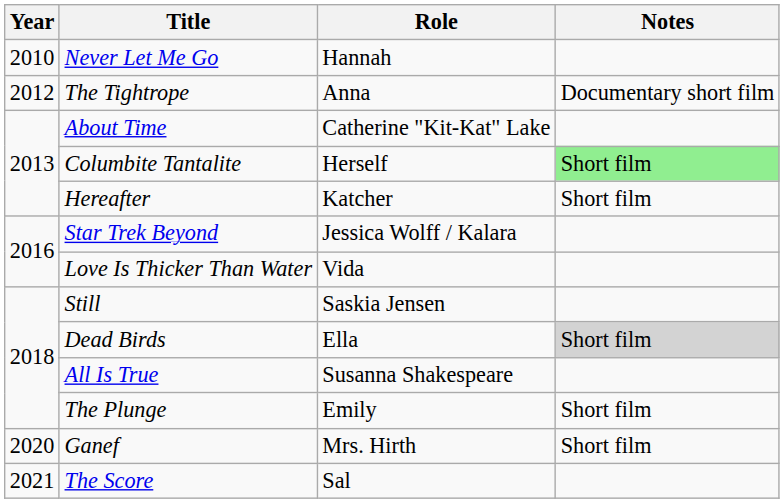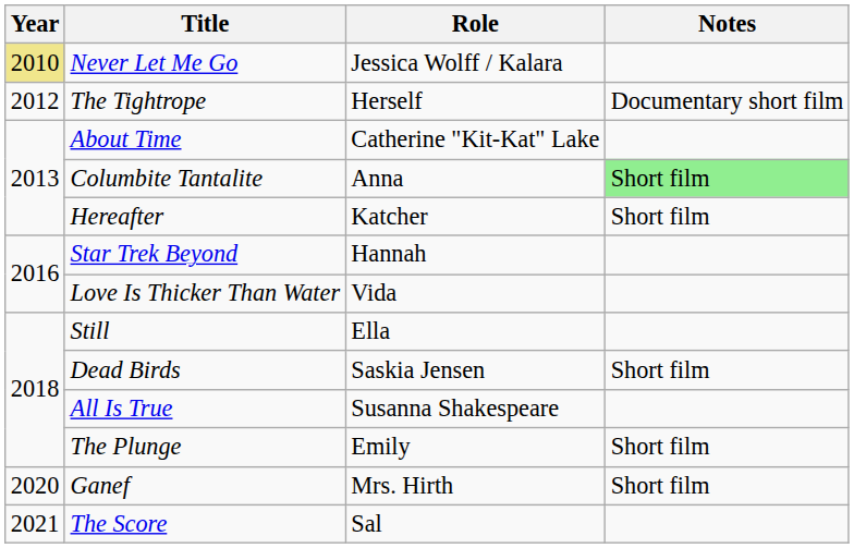Never Let Me Go | Year: no background -> khaki background
Never Let Me Go | Role: Hannah -> Jessica Wolff / Kalara
The Tightrope | Role: Anna -> Herself
Columbite Tantalite | Role: Herself -> Anna
Star Trek Beyond | Role: Jessica Wolff / Kalara -> Hannah
Still | Role: Saskia Jensen -> Ella
Dead Birds | Role: Ella -> Saskia Jensen
Dead Birds | Notes: lightgrey background -> no background
